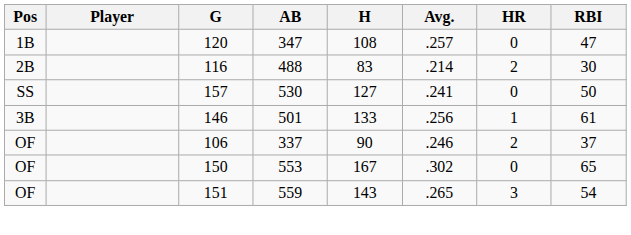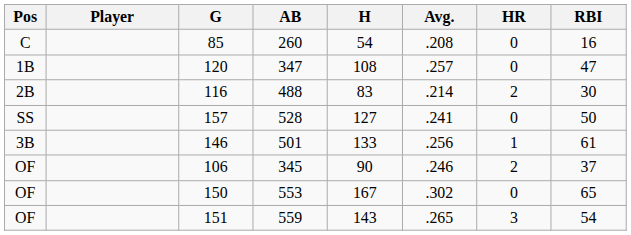+ row: C | 85 | 260 | 54 | .208 | 0 | 16
157 | AB: 530 -> 528
106 | AB: 337 -> 345
